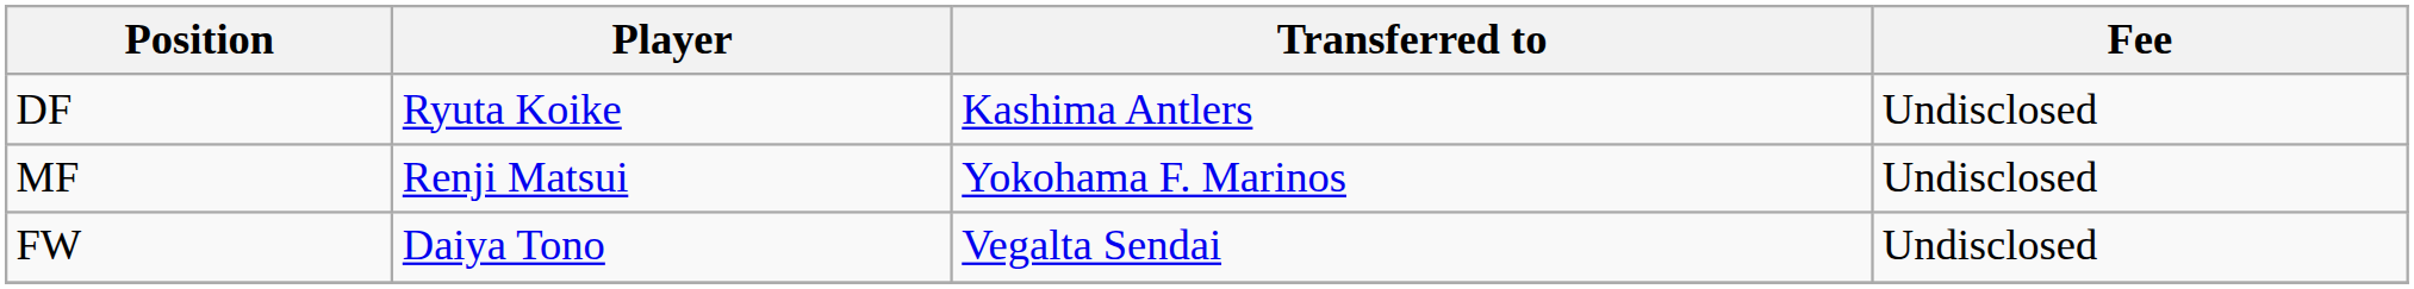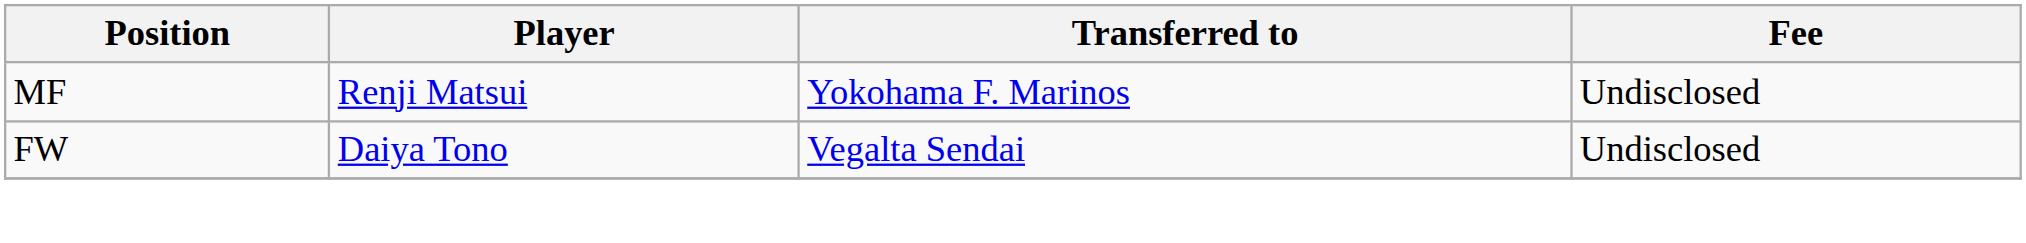- row: DF | Ryuta Koike | Kashima Antlers | Undisclosed
